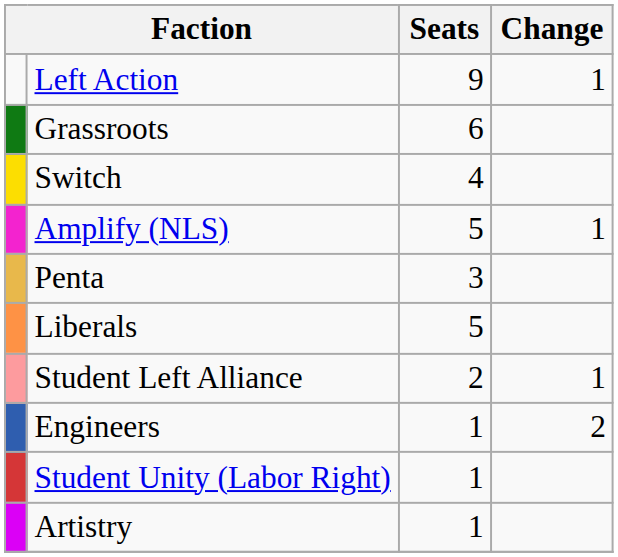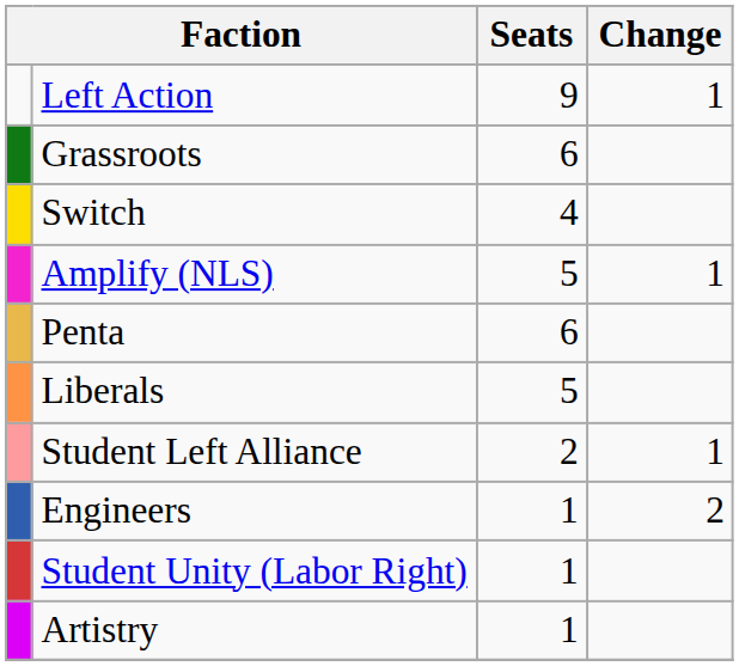Penta | Seats: 3 -> 6
